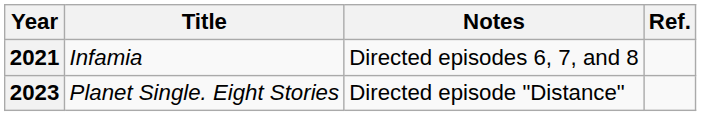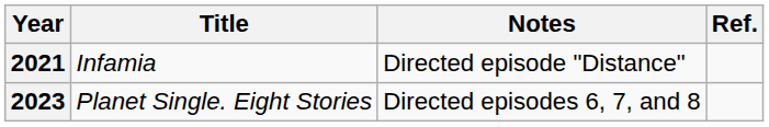2021 | Notes: Directed episodes 6, 7, and 8 -> Directed episode "Distance"
2023 | Notes: Directed episode "Distance" -> Directed episodes 6, 7, and 8
